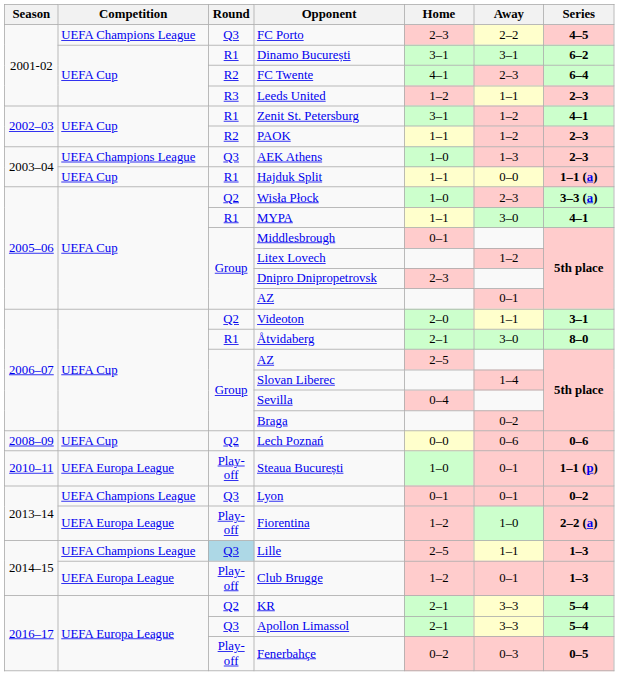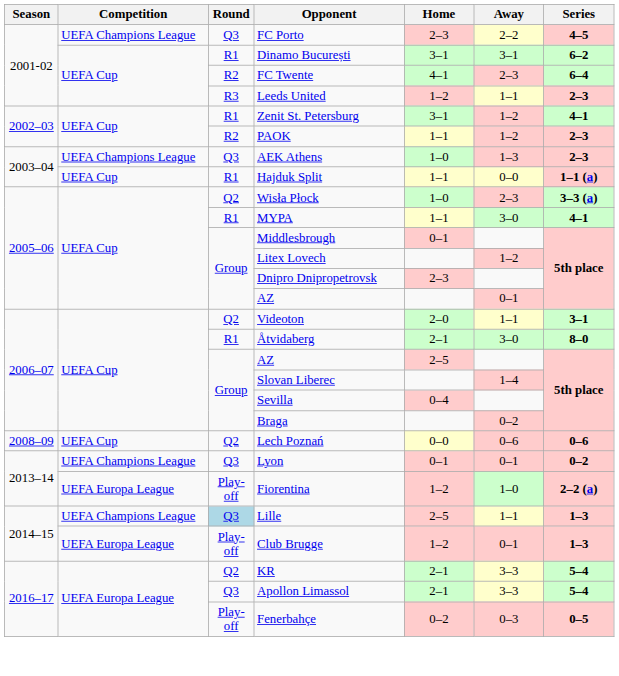- row: 2010–11 | UEFA Europa League | Play-off | Steaua București | 1–0 | 0–1 | 1–1 (p)
